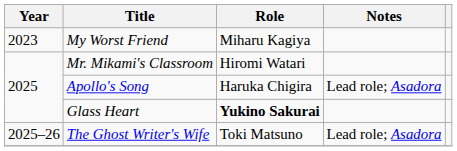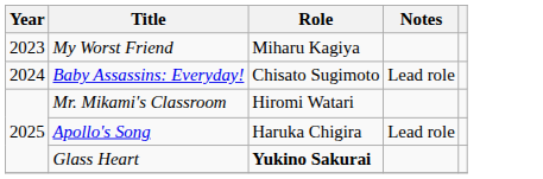+ row: 2024 | Baby Assassins: Everyday! | Chisato Sugimoto | Lead role
Apollo's Song | Notes: Lead role; Asadora -> Lead role
- row: 2025–26 | The Ghost Writer's Wife | Toki Matsuno | Lead role; Asadora
